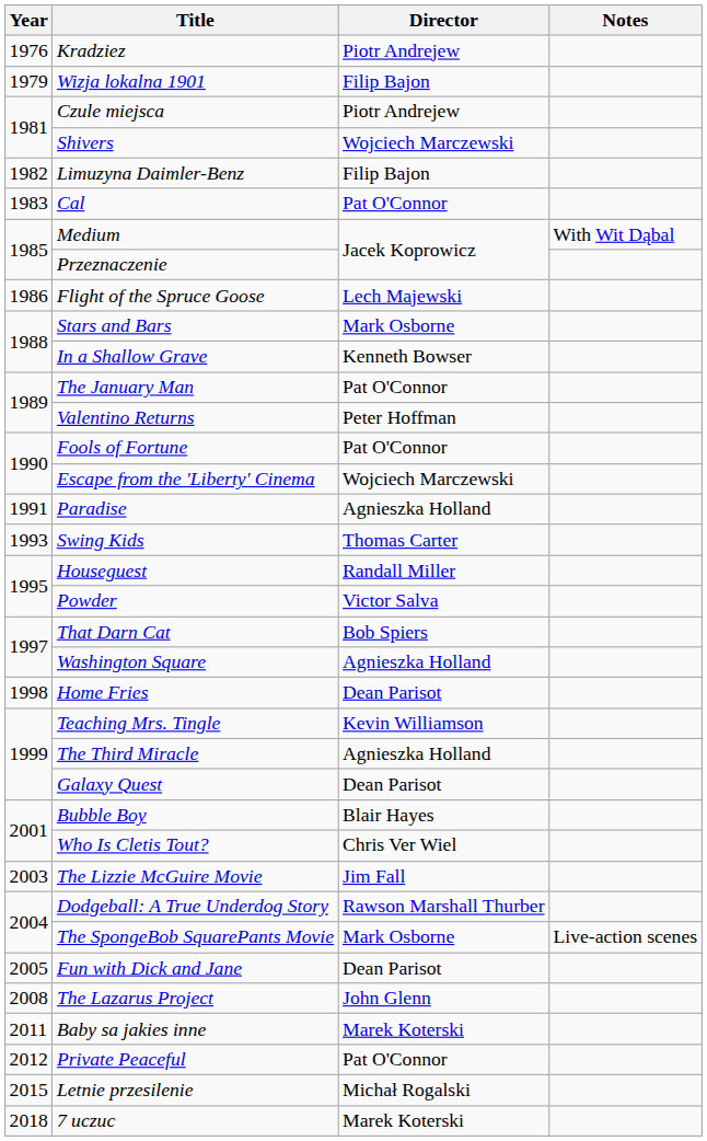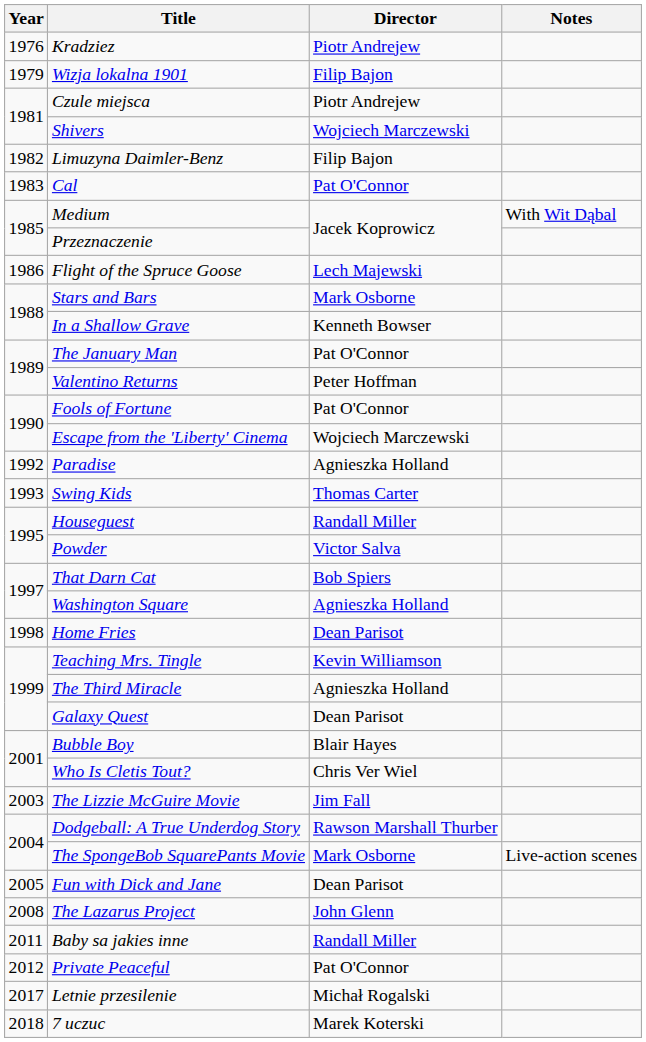Paradise | Year: 1991 -> 1992
Baby sa jakies inne | Director: Marek Koterski -> Randall Miller
Letnie przesilenie | Year: 2015 -> 2017
